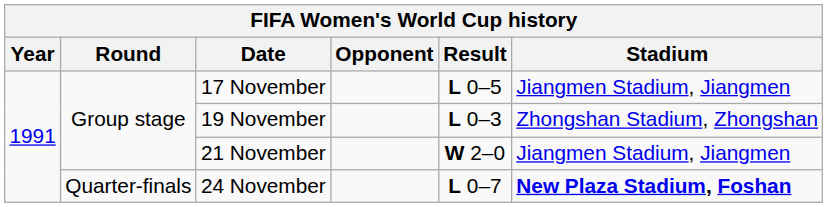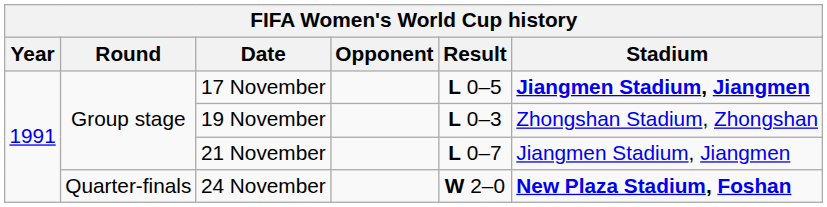17 November | Stadium: normal -> bold
21 November | Result: W 2–0 -> L 0–7
24 November | Result: L 0–7 -> W 2–0
